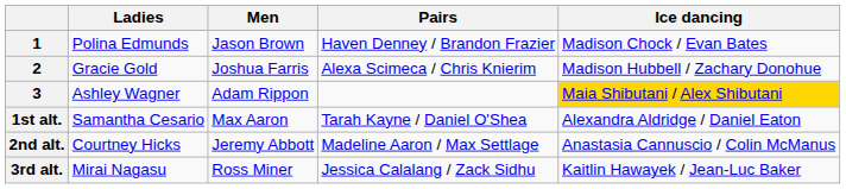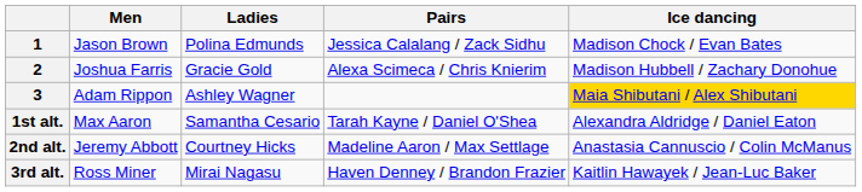columns swapped: Men <-> Ladies
1 | Pairs: Haven Denney / Brandon Frazier -> Jessica Calalang / Zack Sidhu
3rd alt. | Pairs: Jessica Calalang / Zack Sidhu -> Haven Denney / Brandon Frazier
